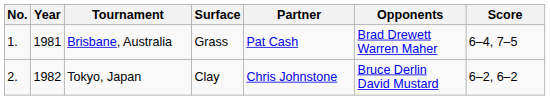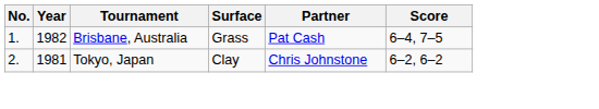- column: Opponents | Brad Drewett Warren Maher | Bruce Derlin David Mustard
Brisbane, Australia | Year: 1981 -> 1982
Tokyo, Japan | Year: 1982 -> 1981
